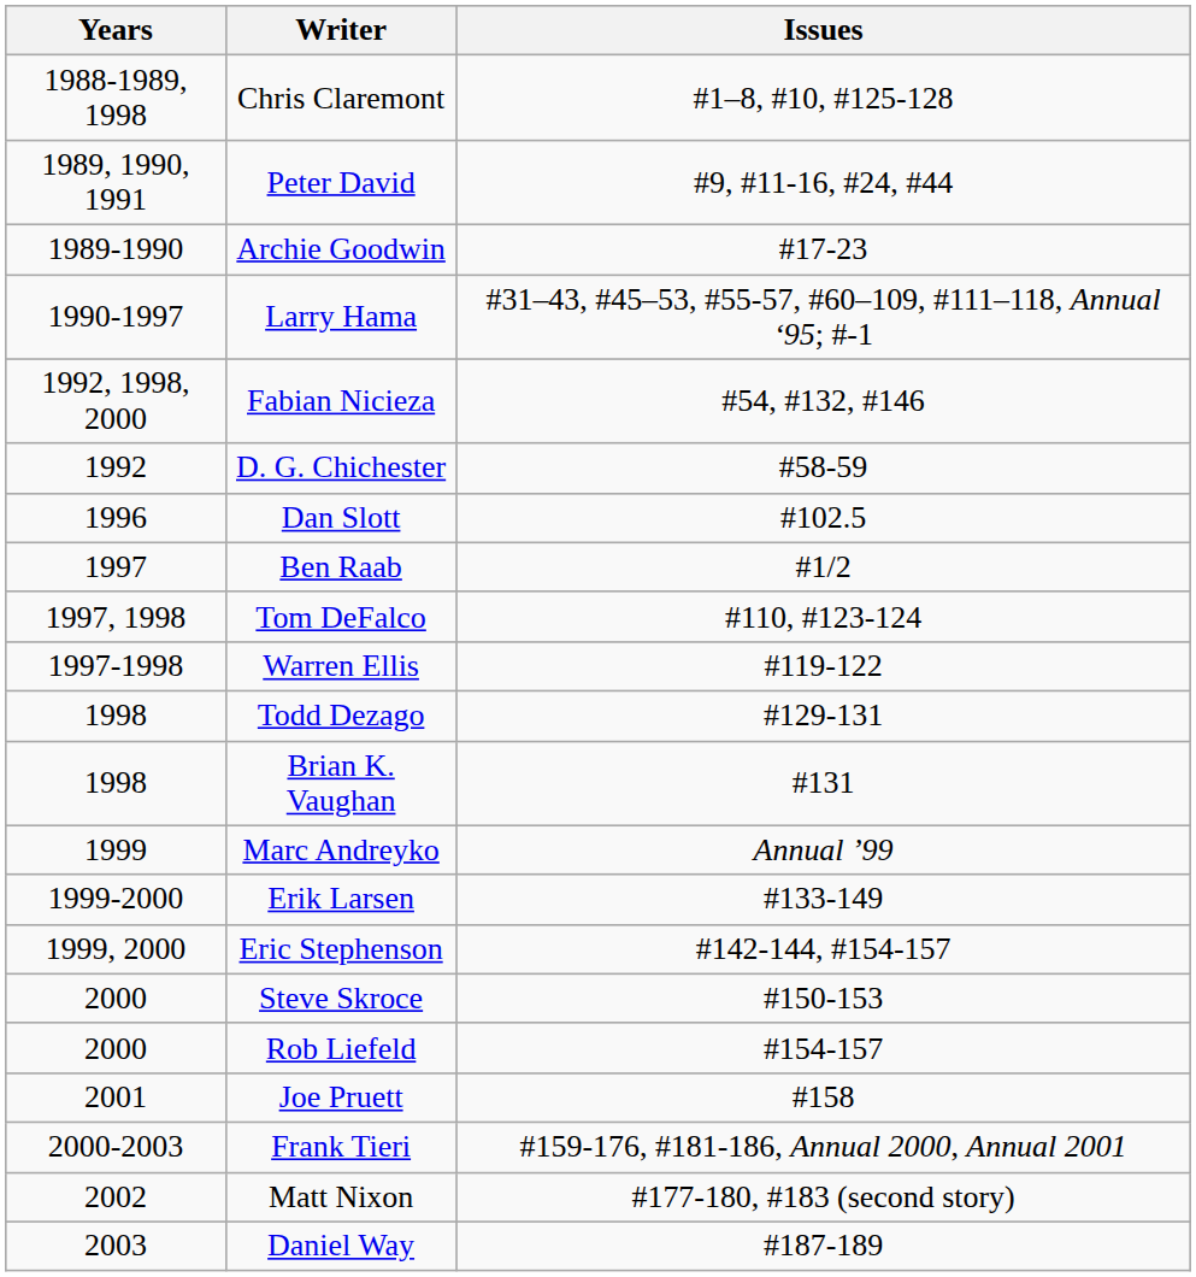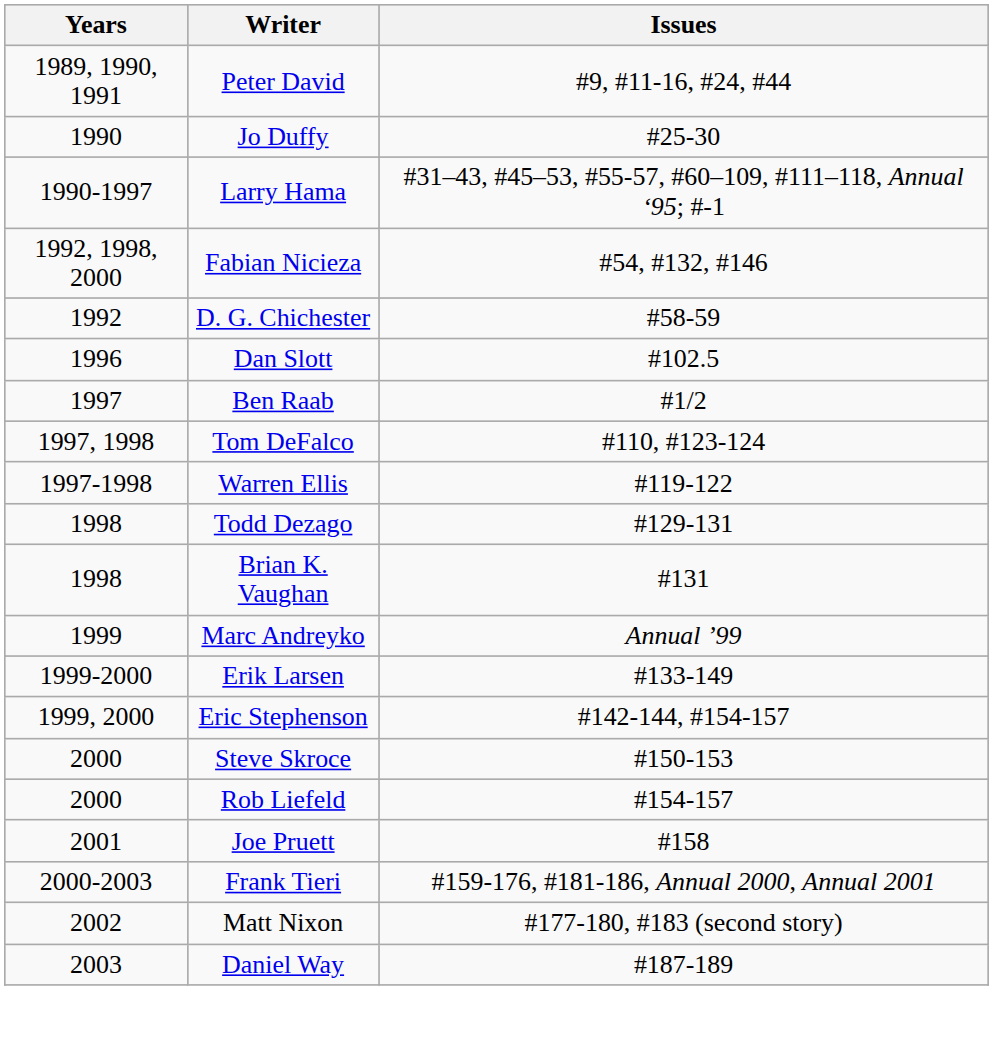- row: 1988-1989, 1998 | Chris Claremont | #1–8, #10, #125-128
- row: 1989-1990 | Archie Goodwin | #17-23
+ row: 1990 | Jo Duffy | #25-30
